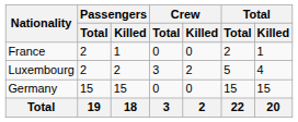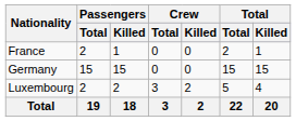rows swapped: Germany <-> Luxembourg
